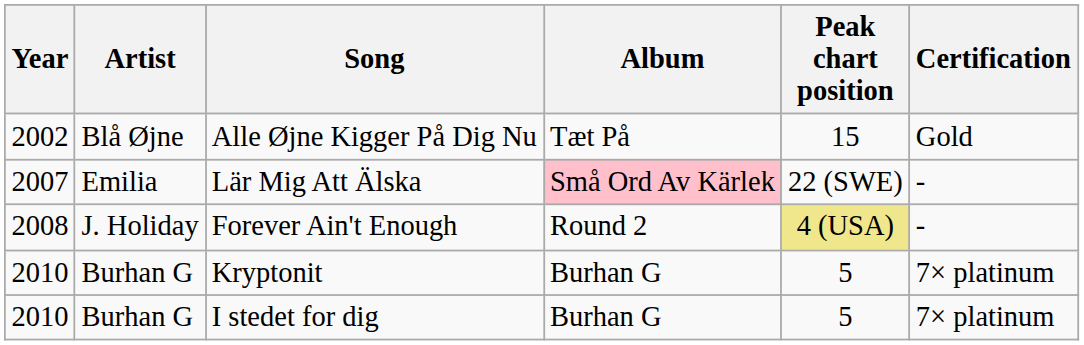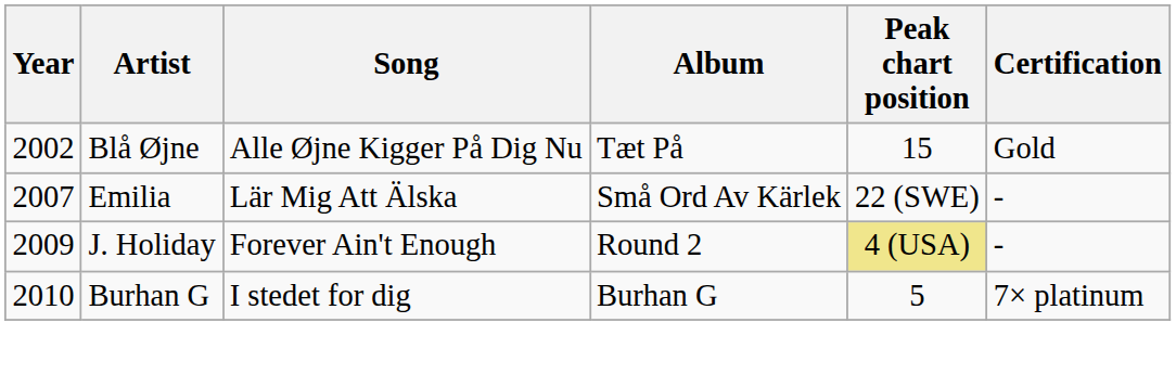Lär Mig Att Älska | Album: pink background -> no background
Forever Ain't Enough | Year: 2008 -> 2009
- row: 2010 | Burhan G | Kryptonit | Burhan G | 5 | 7× platinum
